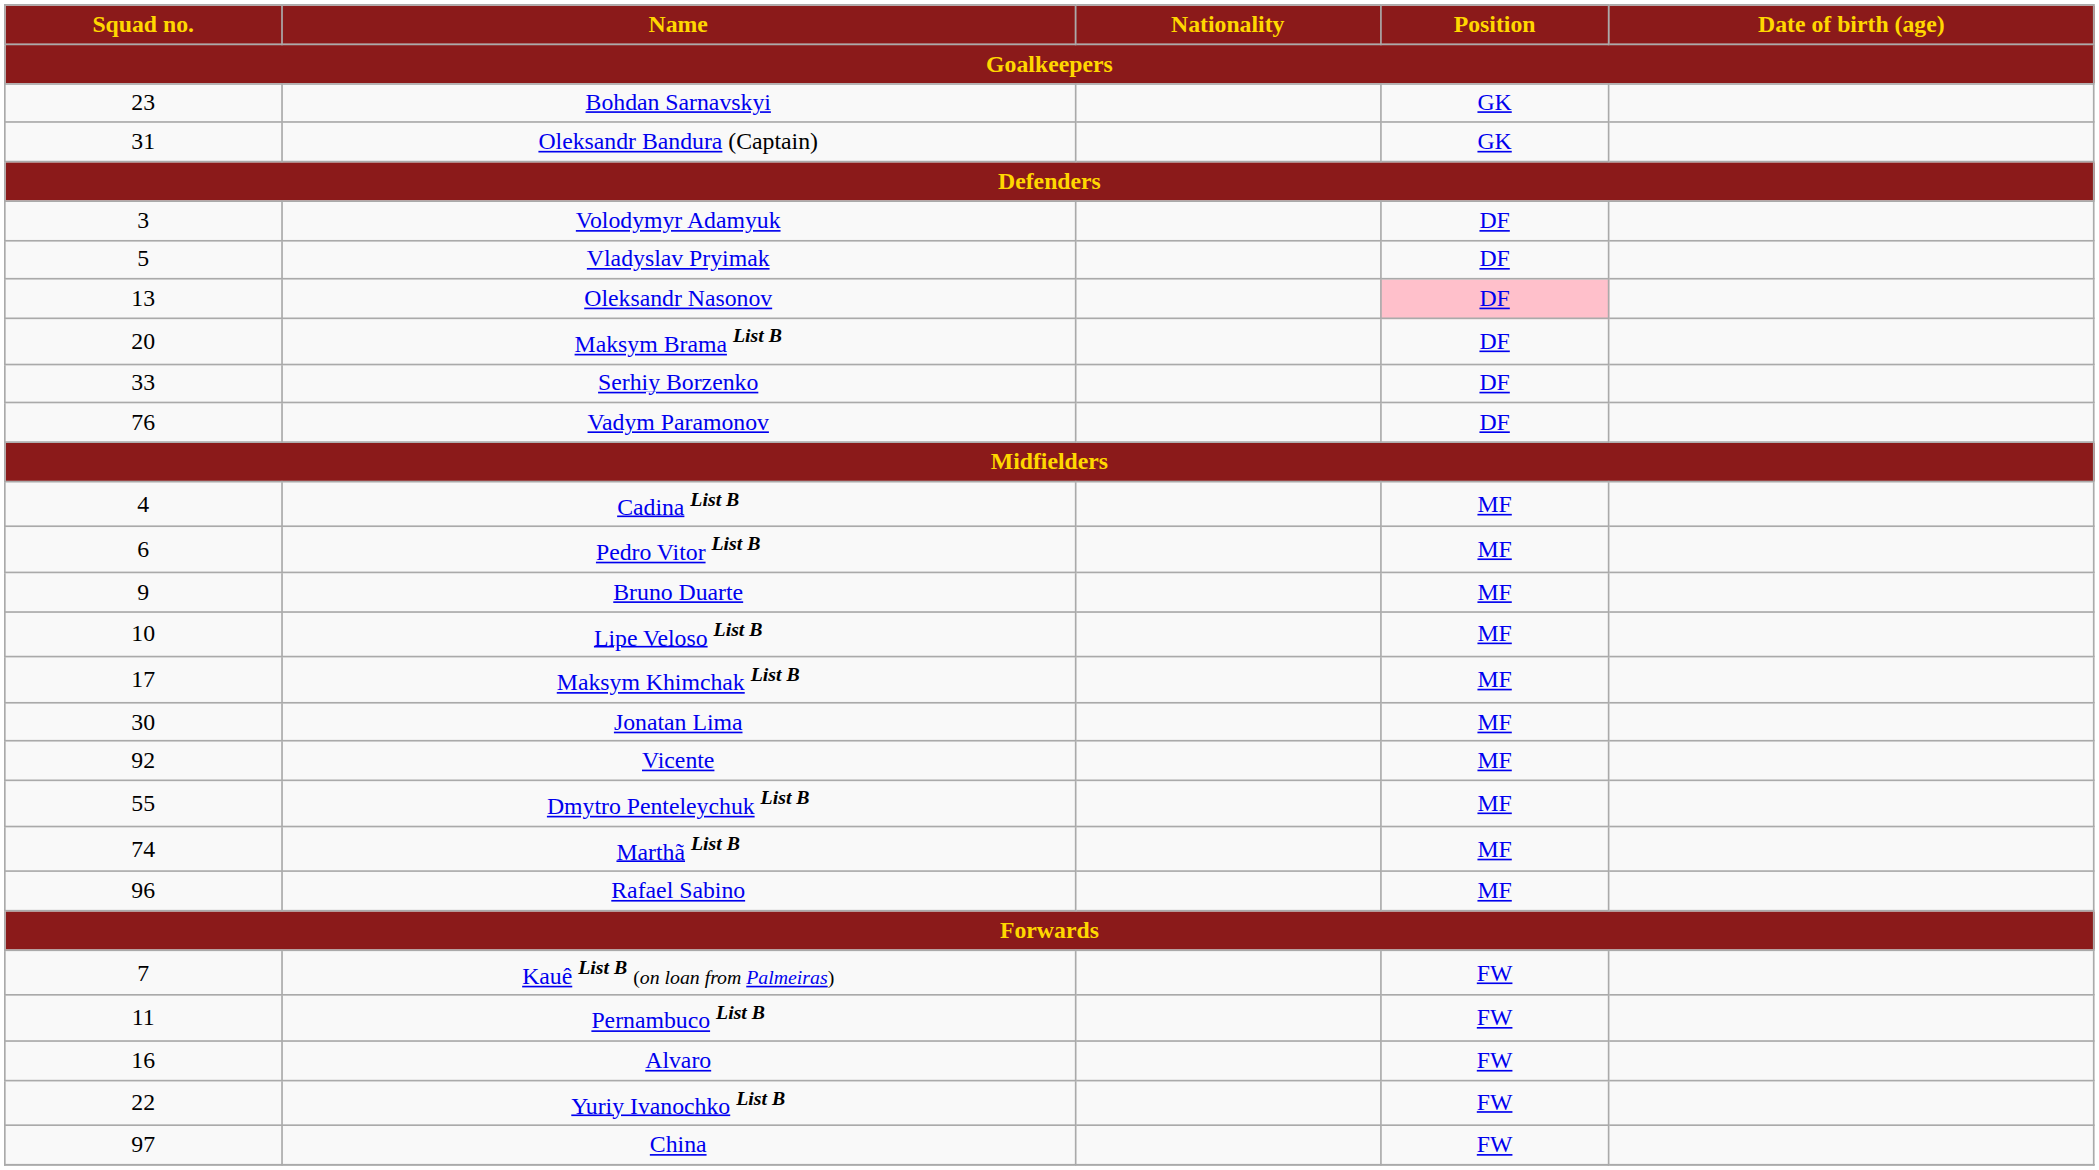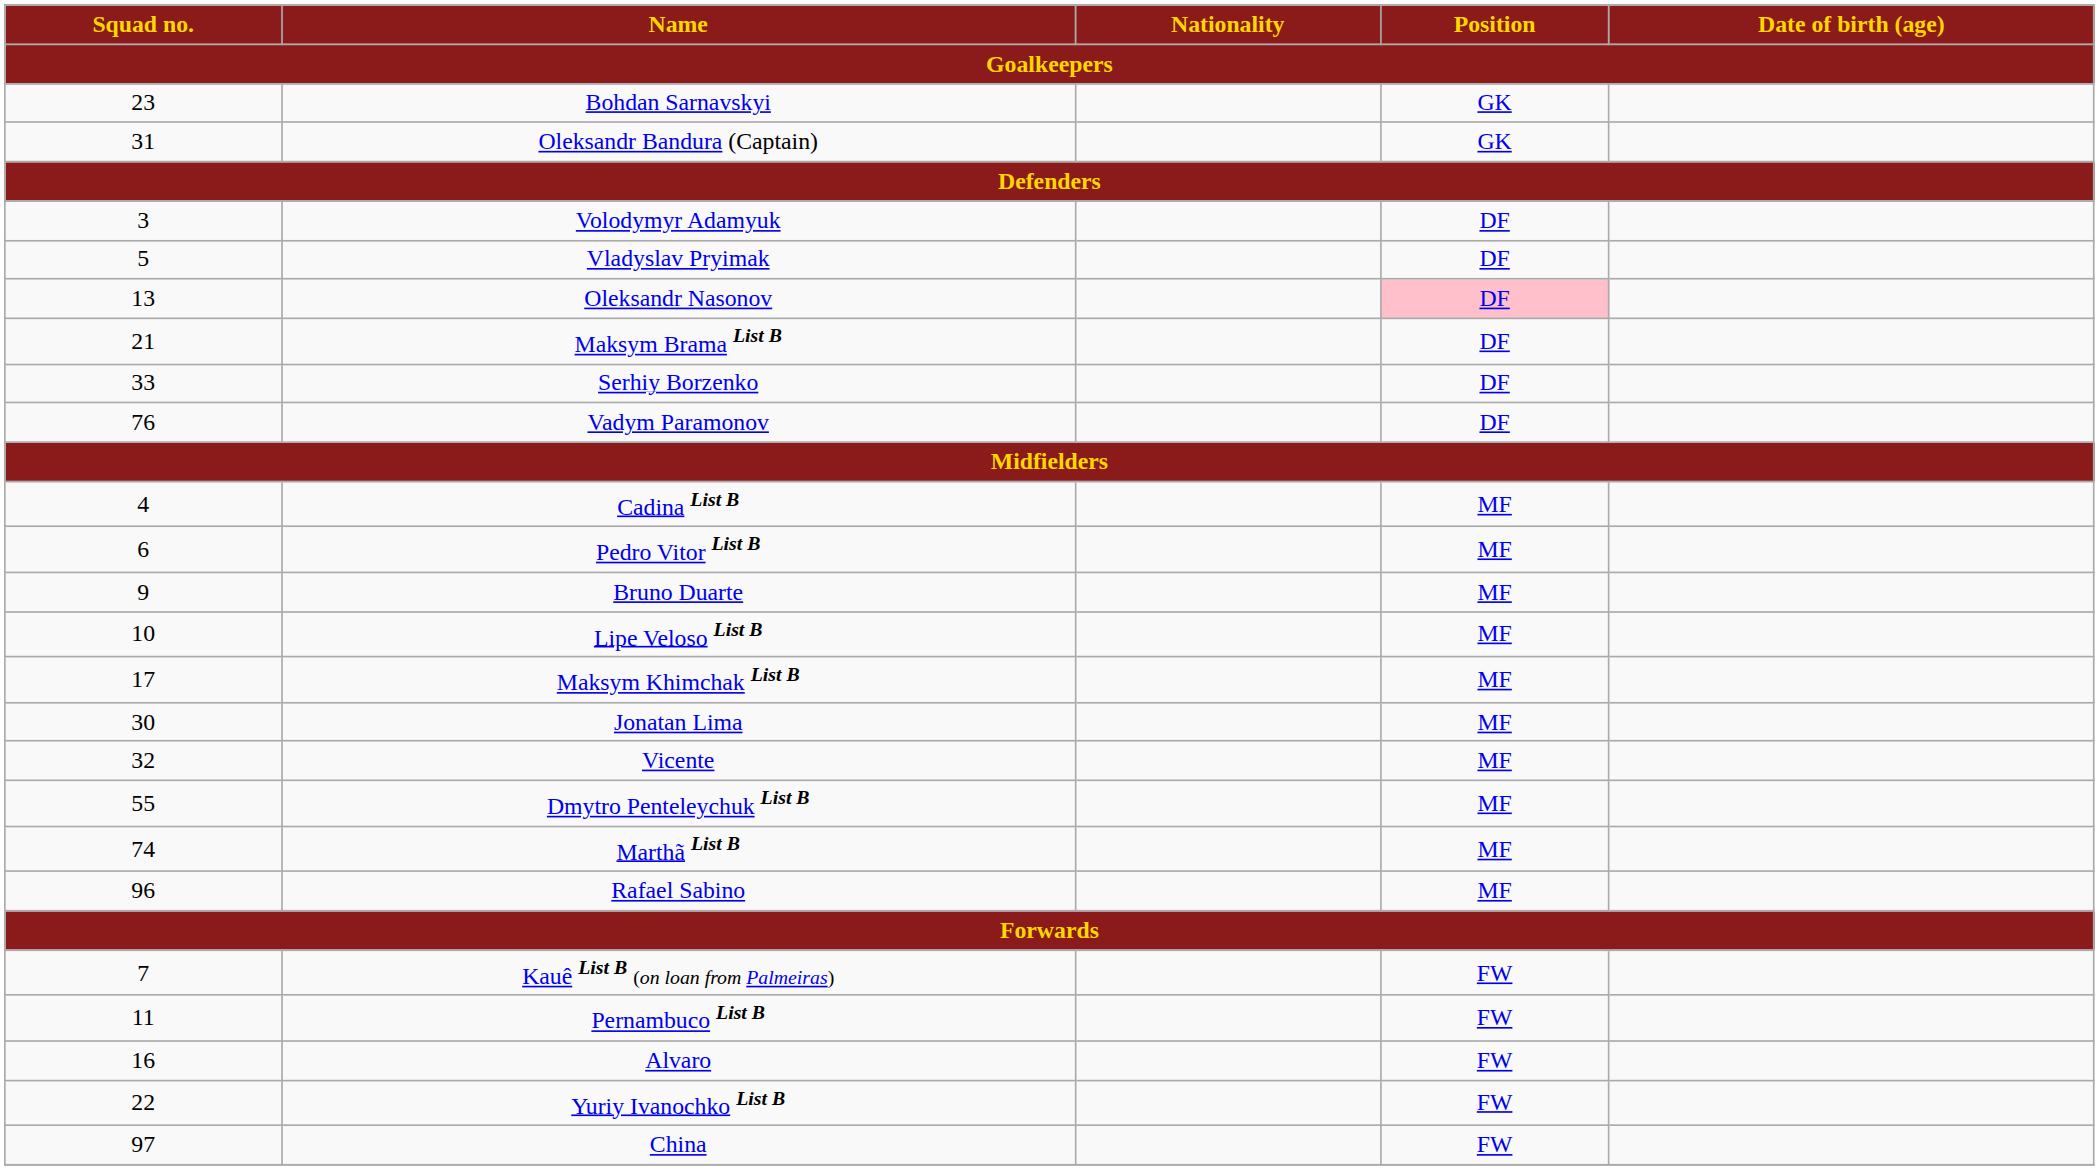Maksym Brama List B | Squad no. / Goalkeepers: 20 -> 21
Vicente | Squad no. / Goalkeepers: 92 -> 32
